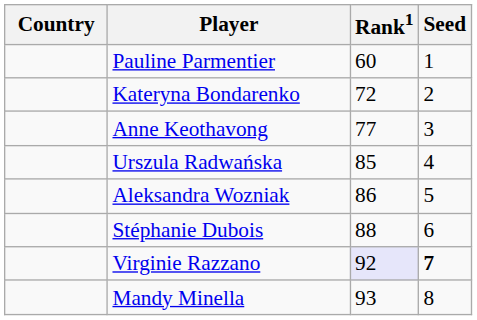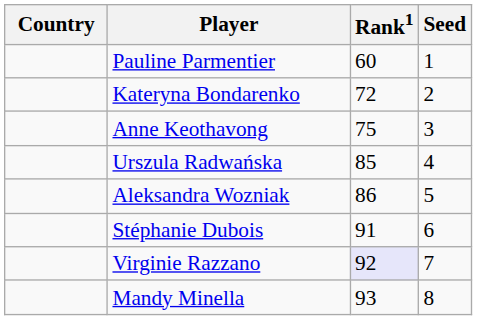Anne Keothavong | Rank1: 77 -> 75
Stéphanie Dubois | Rank1: 88 -> 91
Virginie Razzano | Seed: bold -> normal
